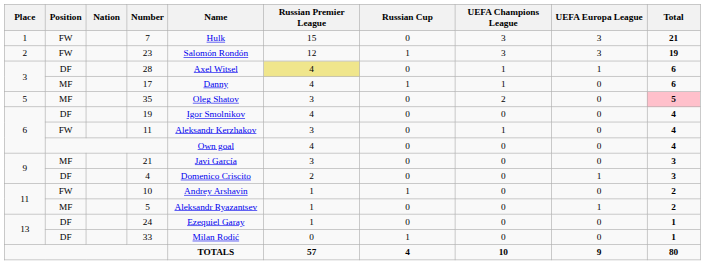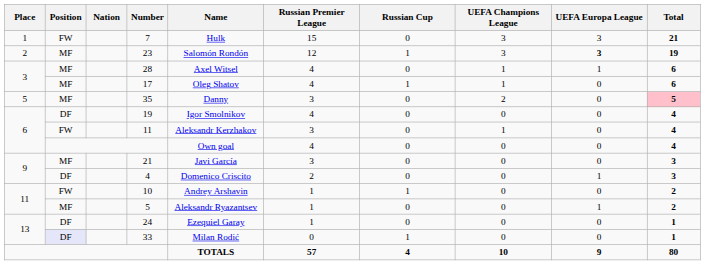23 | Position: FW -> MF
23 | UEFA Europa League: normal -> bold
28 | Position: DF -> MF
28 | Russian Premier League: khaki background -> no background
17 | Name: Danny -> Oleg Shatov
35 | Name: Oleg Shatov -> Danny
33 | Position: no background -> lavender background
